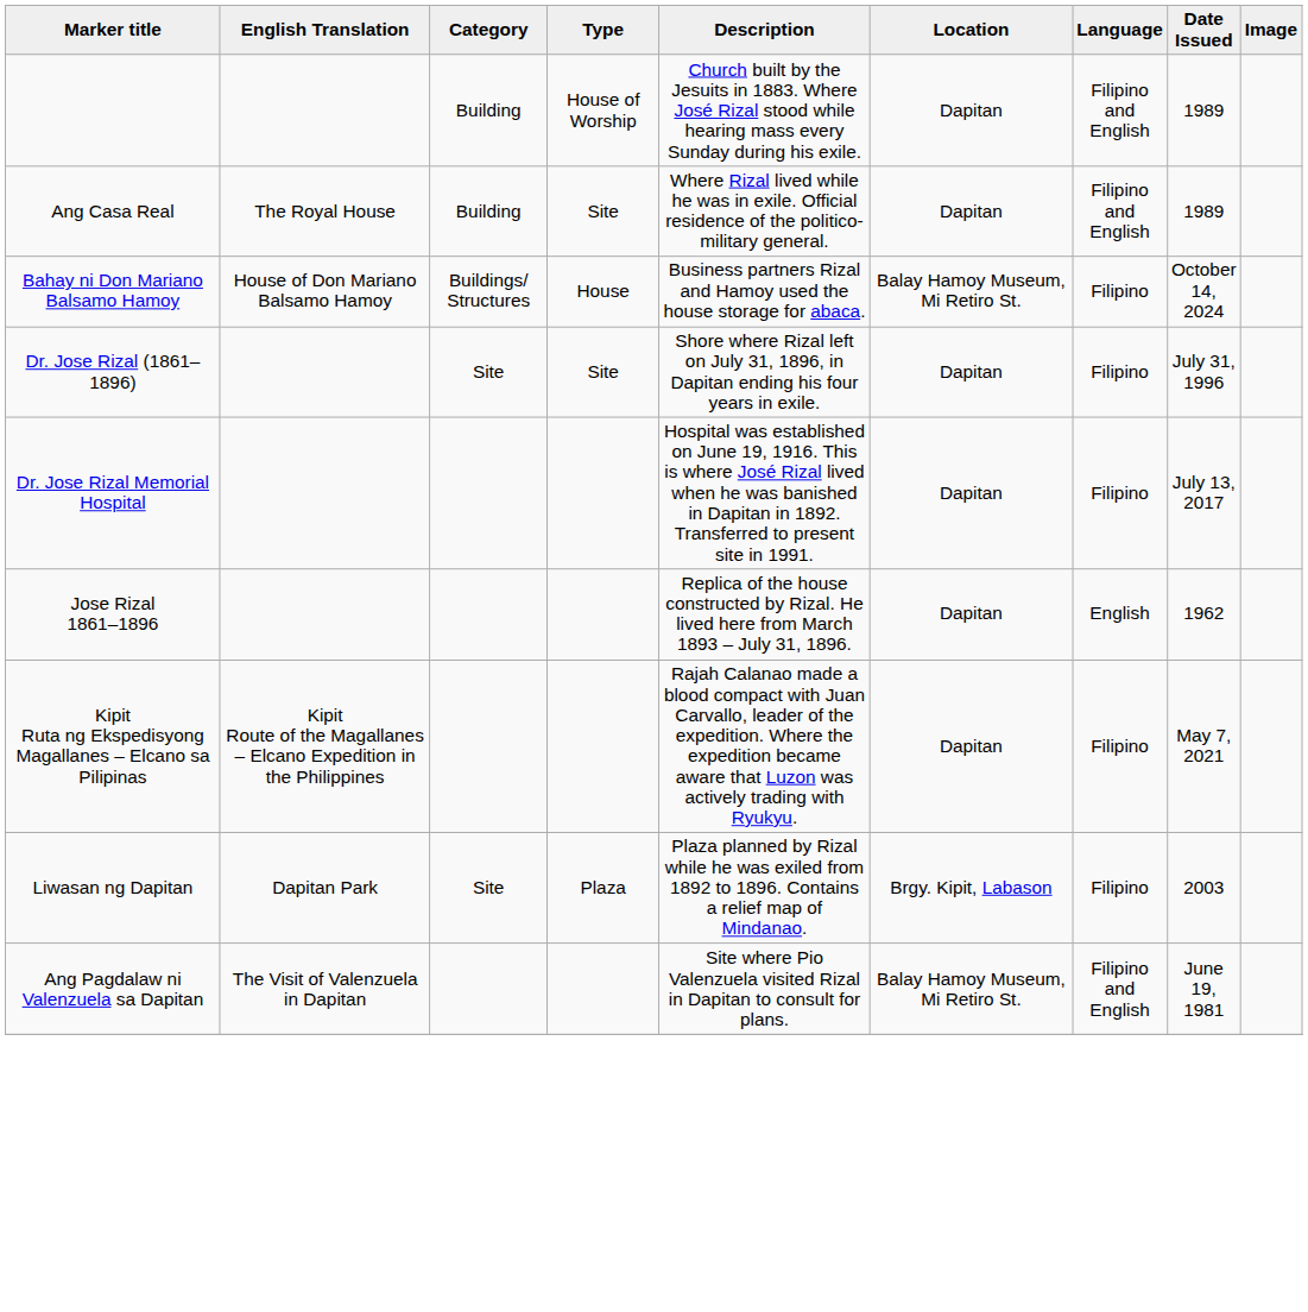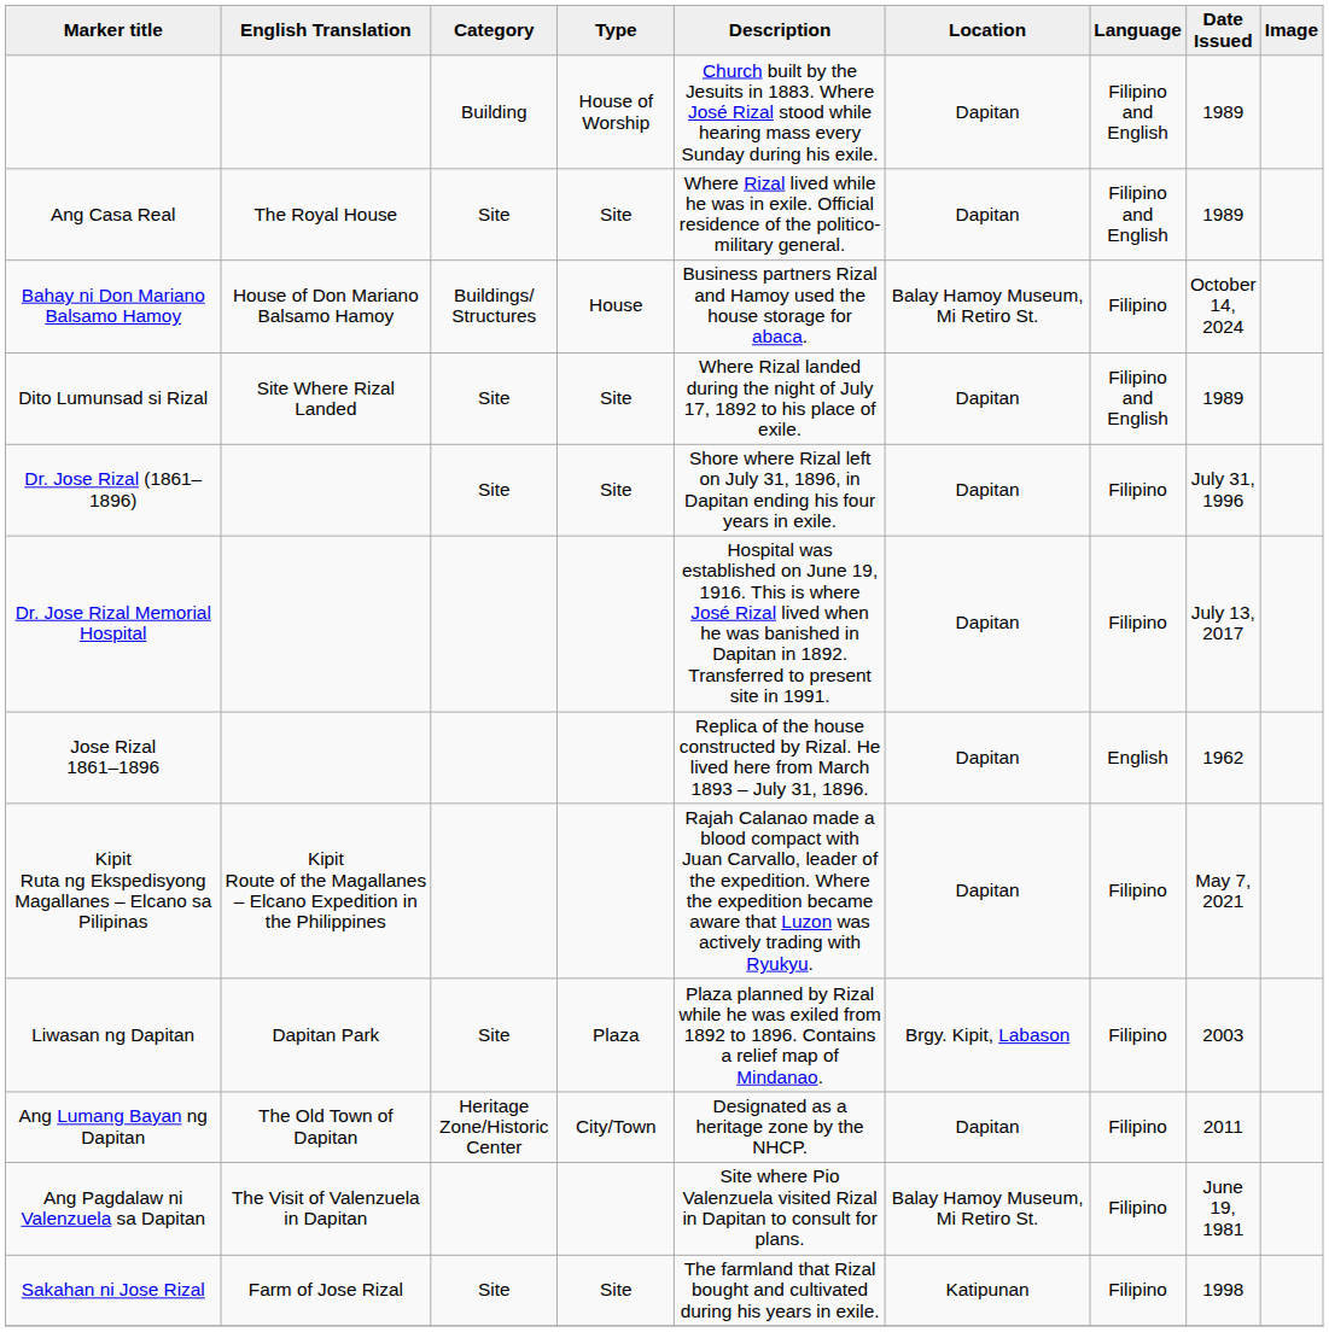Ang Casa Real | Category: Building -> Site
+ row: Dito Lumunsad si Rizal | Site Where Rizal Landed | Site | Site | Where Rizal landed during the night of July 17, 1892 to his place of exile. | Dapitan | Filipino and English | 1989
+ row: Ang Lumang Bayan ng Dapitan | The Old Town of Dapitan | Heritage Zone/Historic Center | City/Town | Designated as a heritage zone by the NHCP. | Dapitan | Filipino | 2011
Ang Pagdalaw ni Valenzuela sa Dapitan | Language: Filipino and English -> Filipino
+ row: Sakahan ni Jose Rizal | Farm of Jose Rizal | Site | Site | The farmland that Rizal bought and cultivated during his years in exile. | Katipunan | Filipino | 1998
